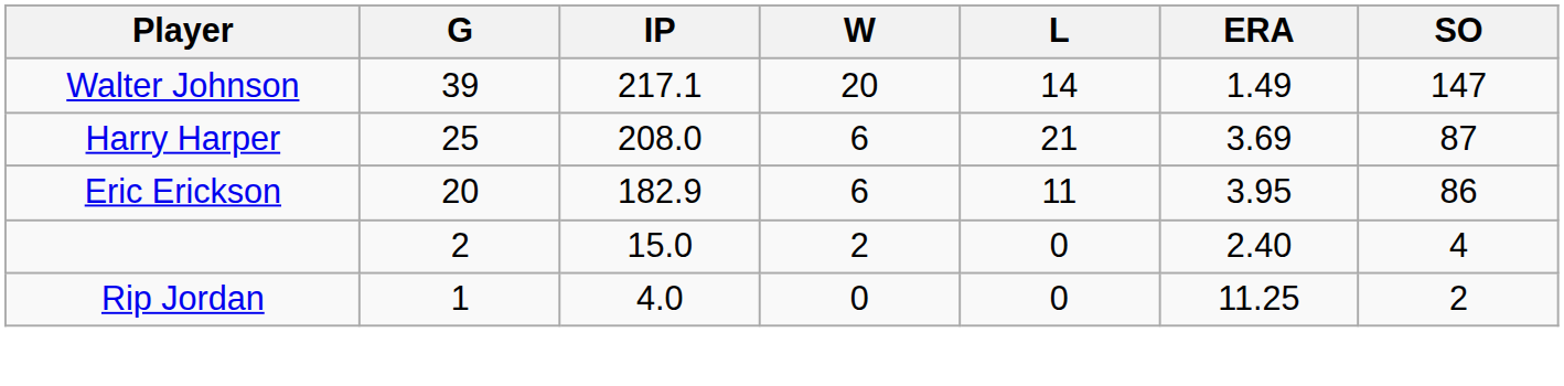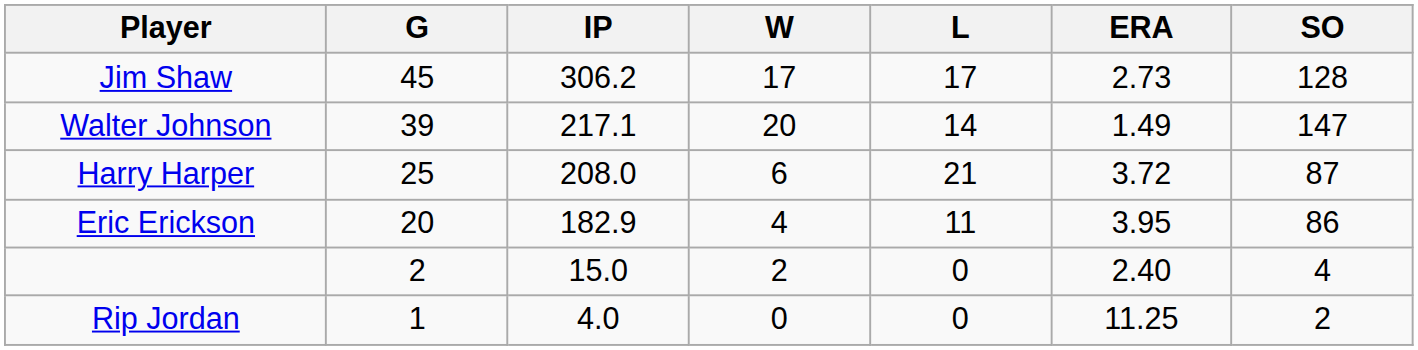+ row: Jim Shaw | 45 | 306.2 | 17 | 17 | 2.73 | 128
Harry Harper | ERA: 3.69 -> 3.72
Eric Erickson | W: 6 -> 4
